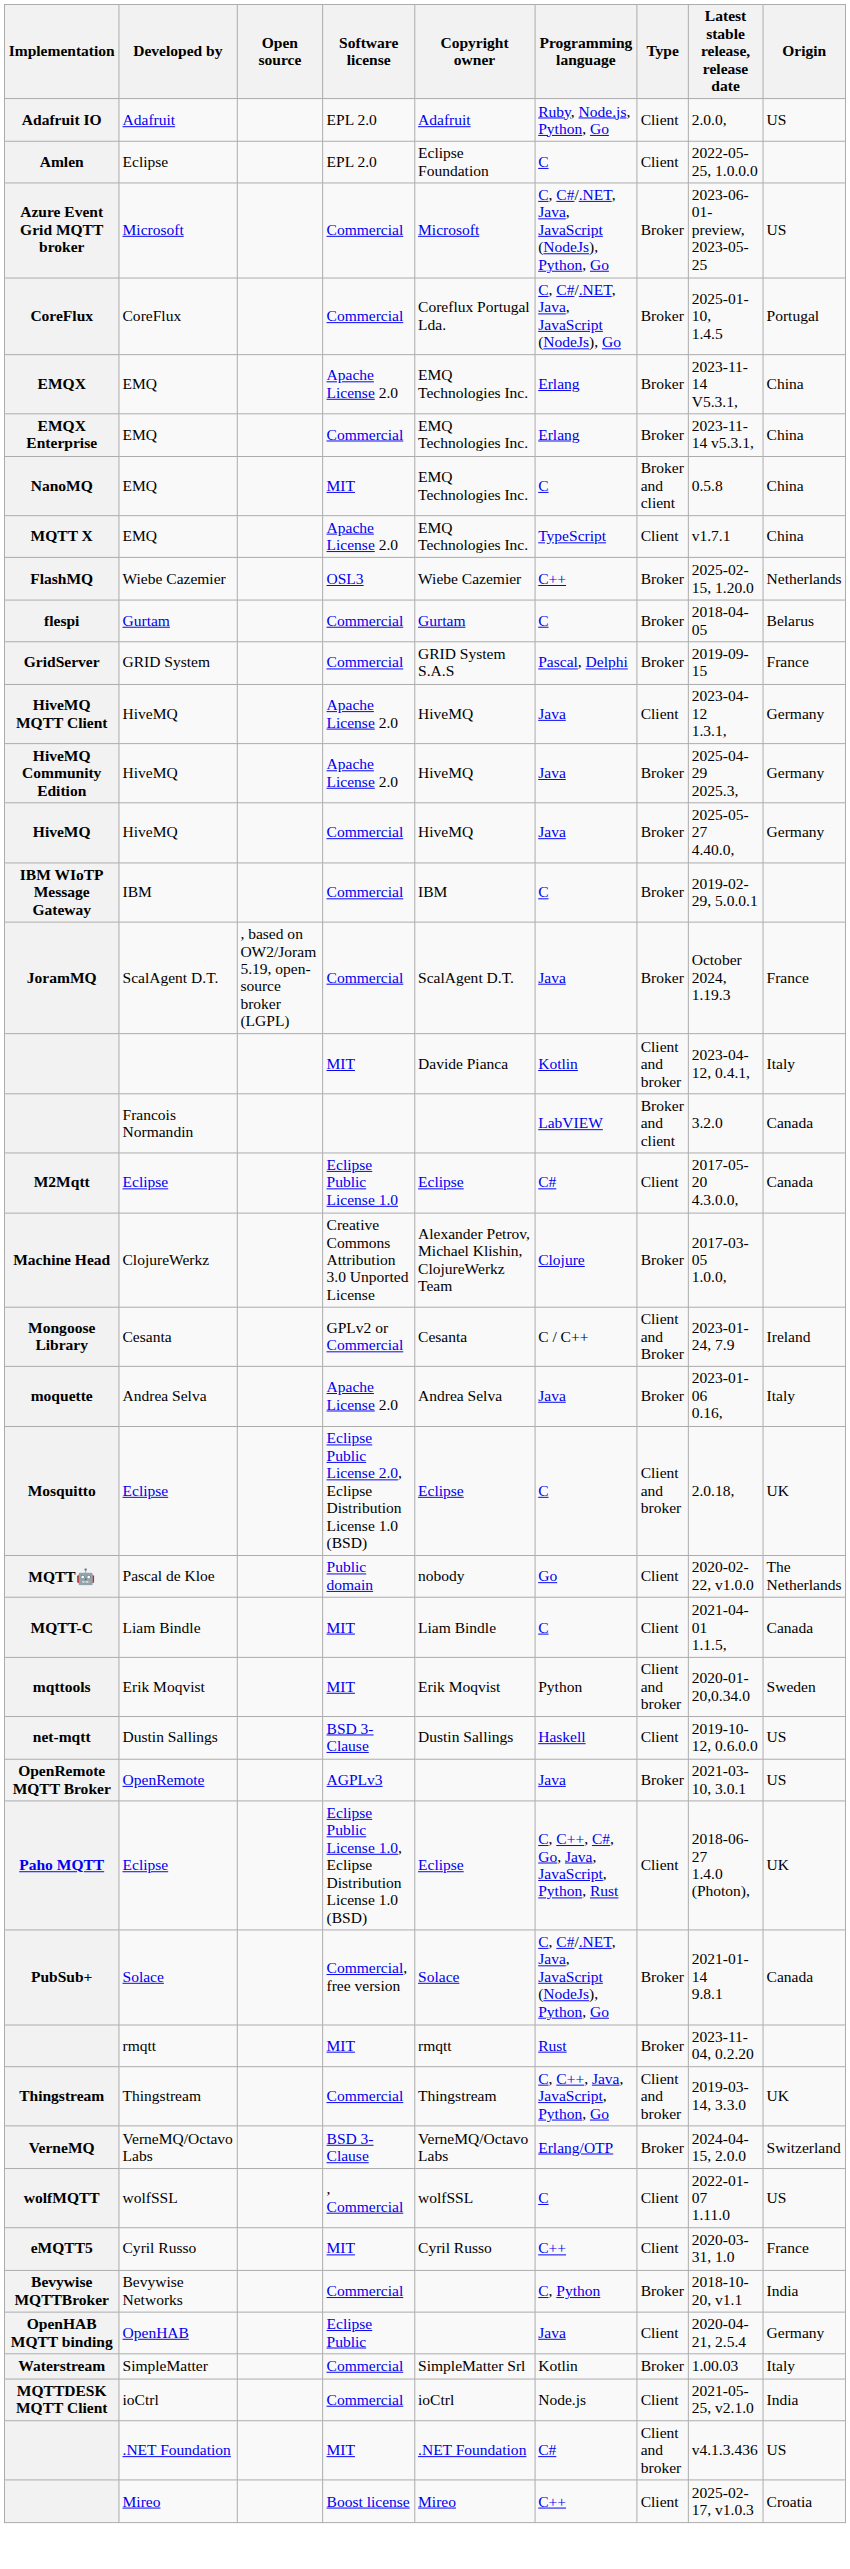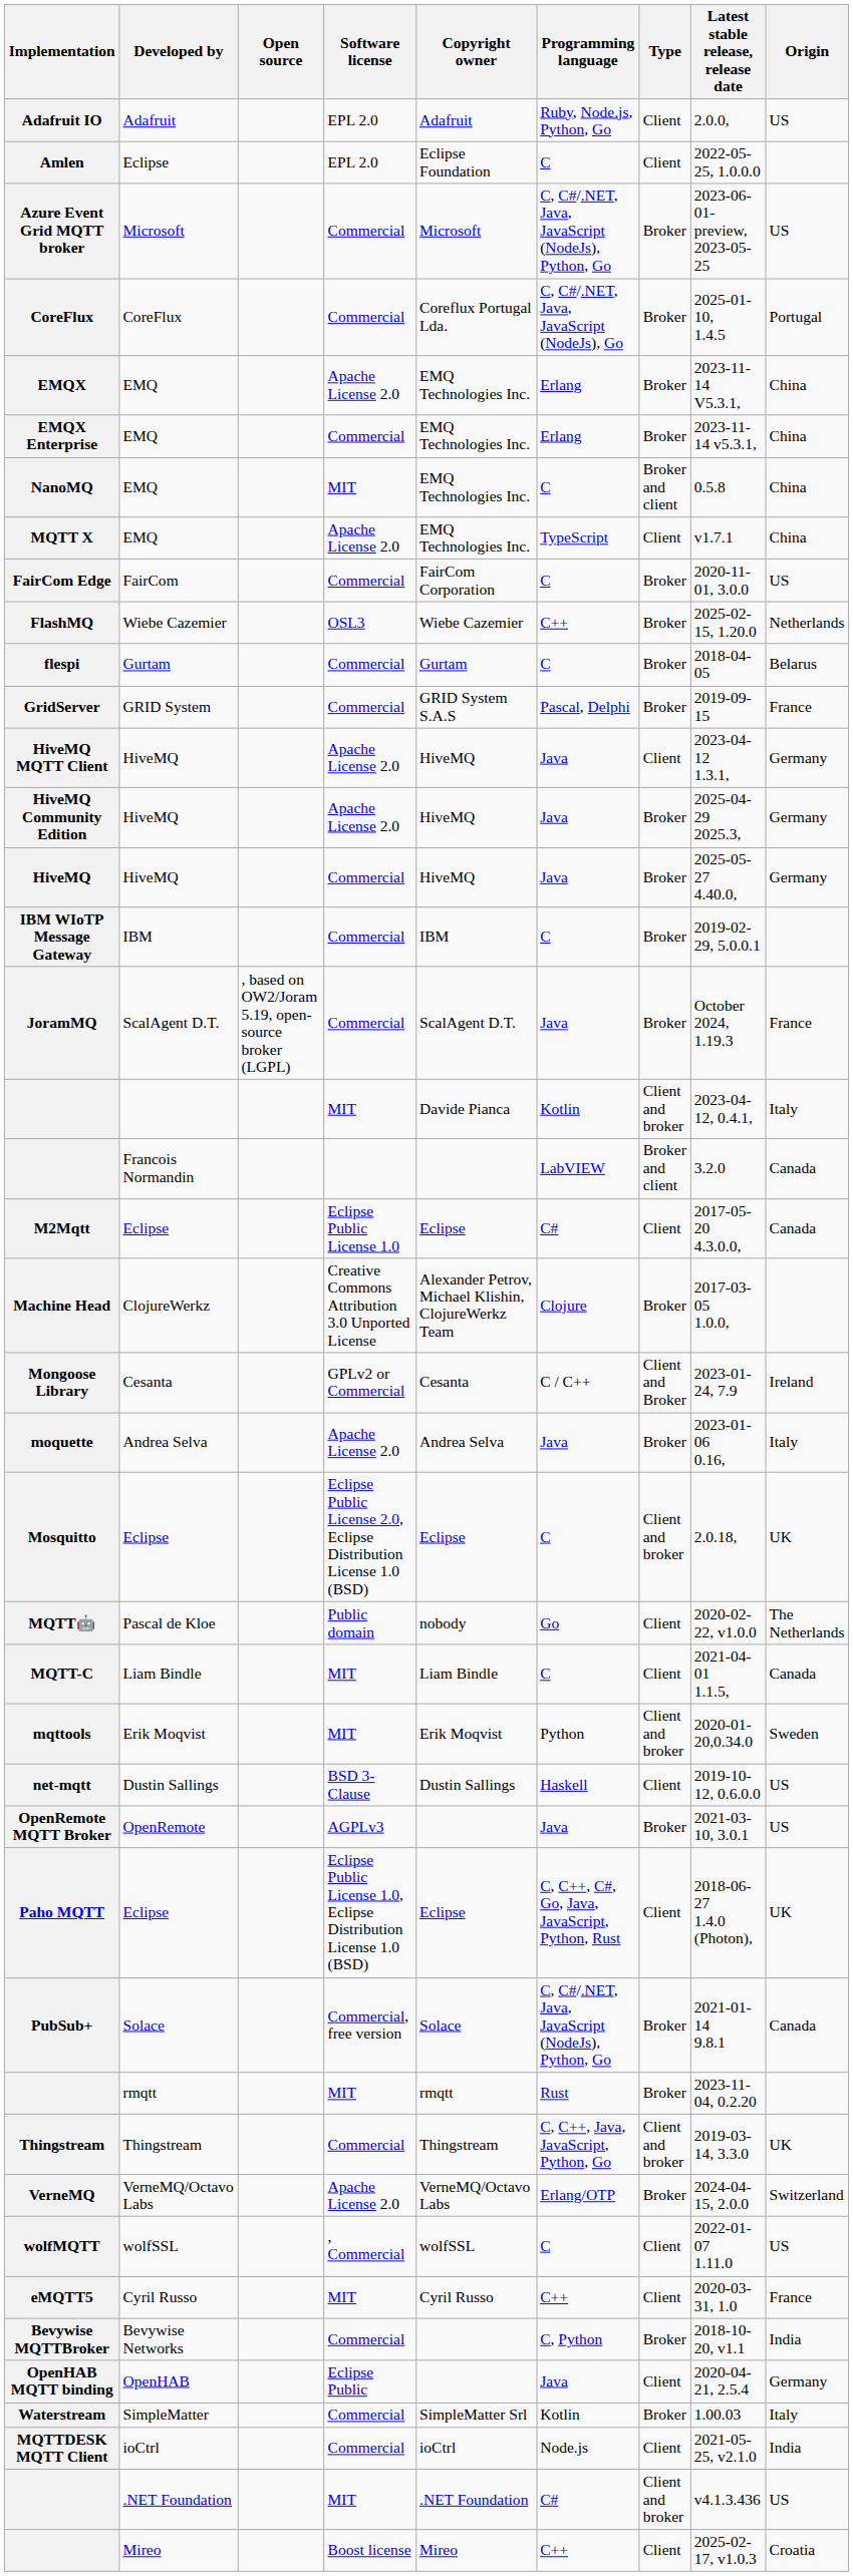+ row: FairCom Edge | FairCom | Commercial | FairCom Corporation | C | Broker | 2020-11-01, 3.0.0 | US
VerneMQ | Software license: BSD 3-Clause -> Apache License 2.0
